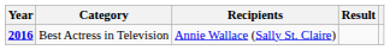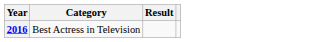- column: Recipients | Annie Wallace (Sally St. Claire)
